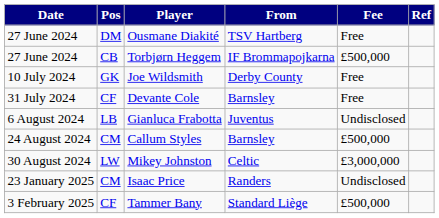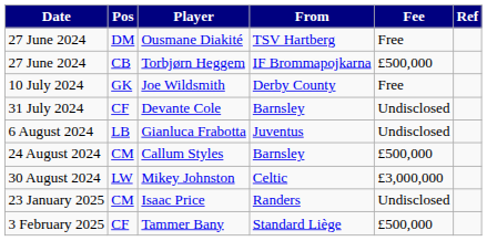Devante Cole | Fee: Free -> Undisclosed
